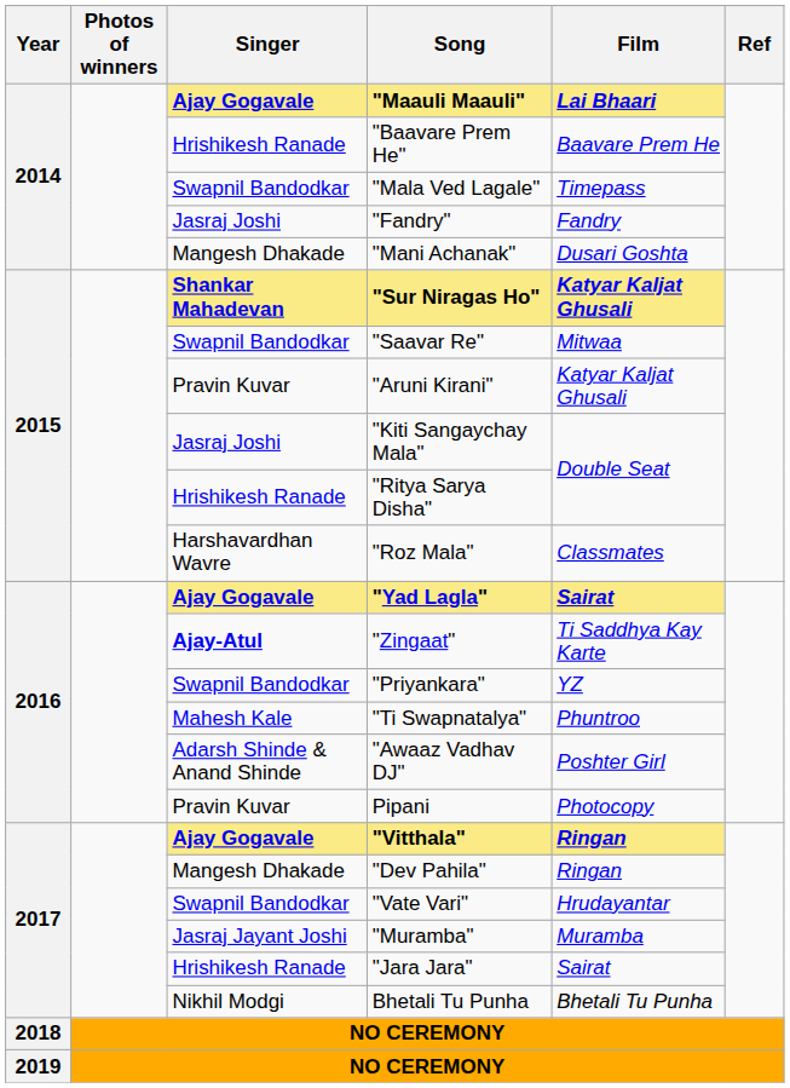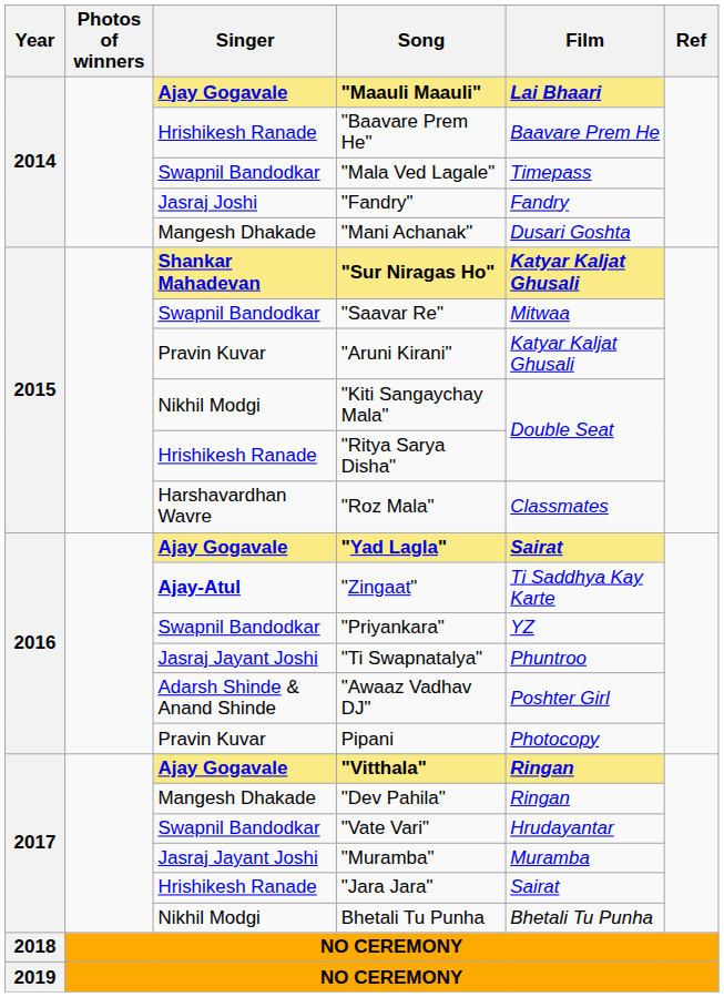"Kiti Sangaychay Mala" | Singer: Jasraj Joshi -> Nikhil Modgi
"Ti Swapnatalya" | Singer: Mahesh Kale -> Jasraj Jayant Joshi
